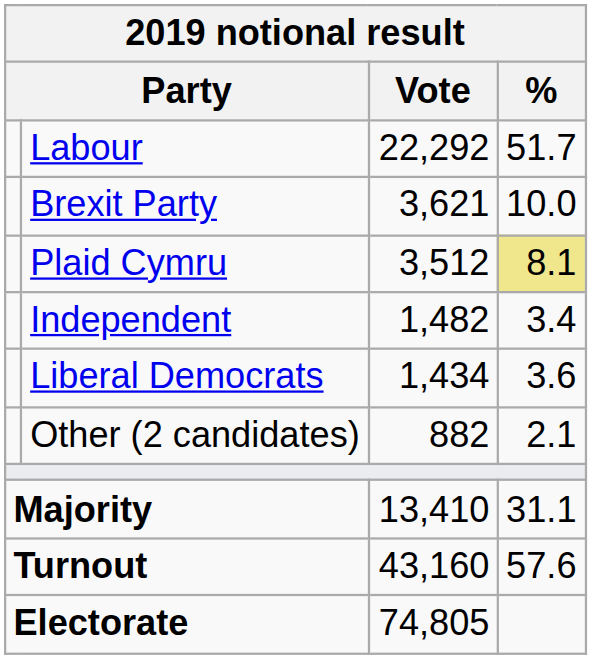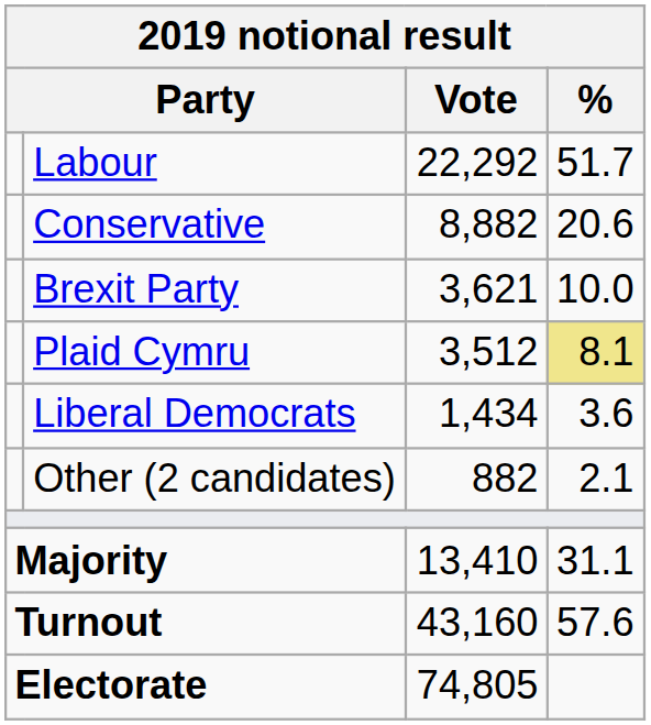+ row: Conservative | 8,882 | 20.6
- row: Independent | 1,482 | 3.4
